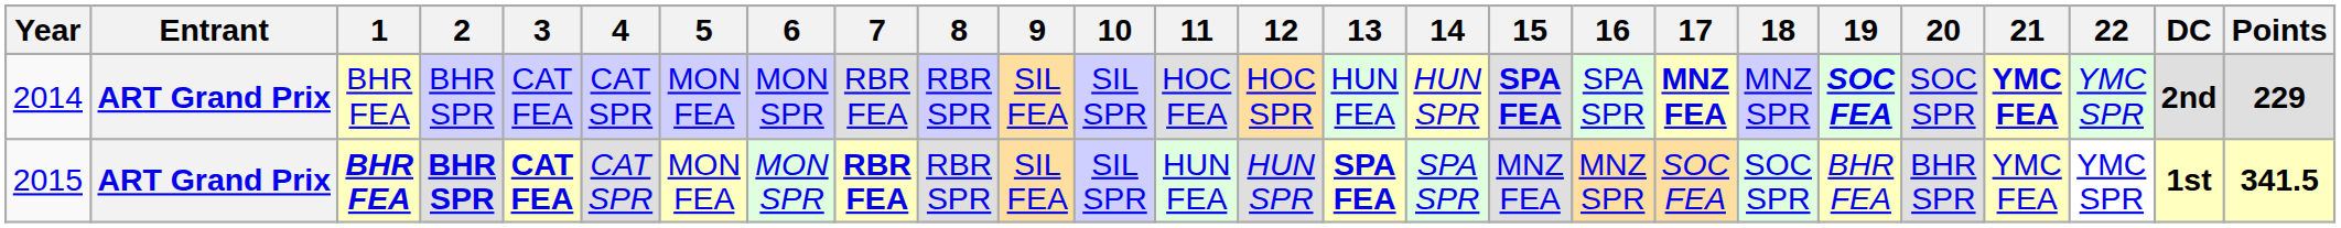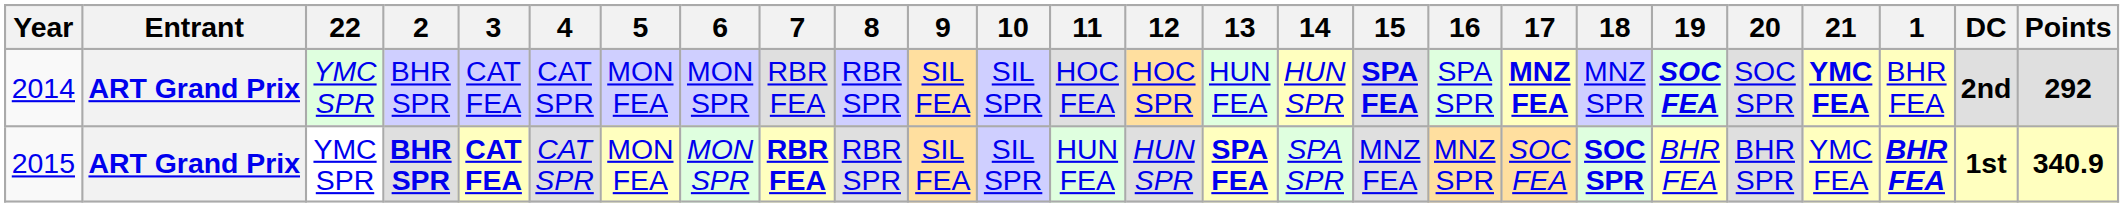columns swapped: 1 <-> 22
2014 | Points: 229 -> 292
2015 | 18: normal -> bold
2015 | Points: 341.5 -> 340.9
